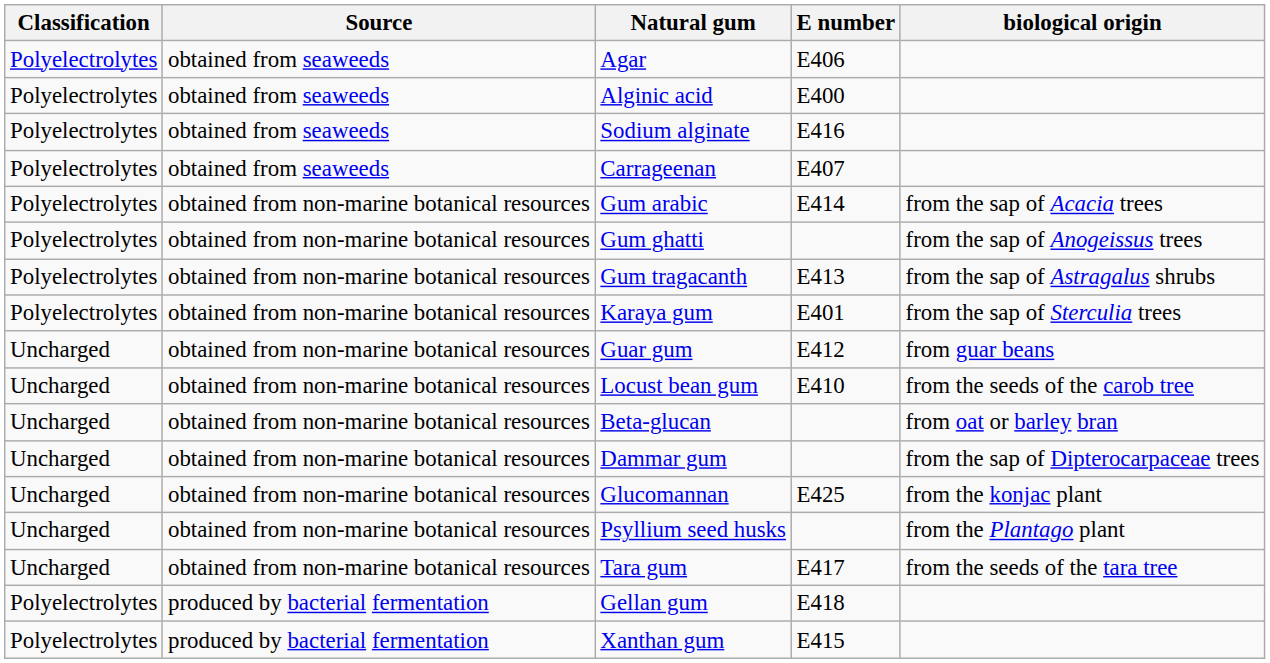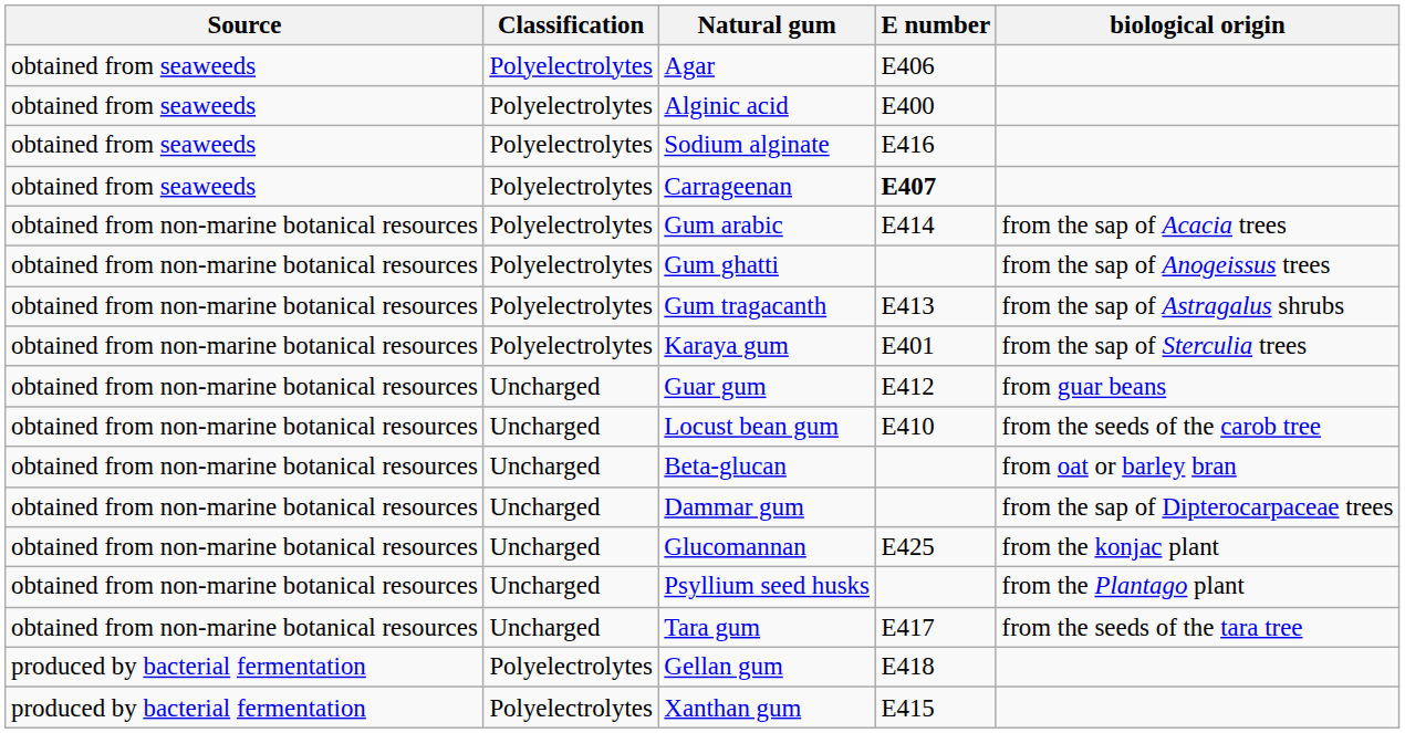columns swapped: Source <-> Classification
Carrageenan | E number: normal -> bold
